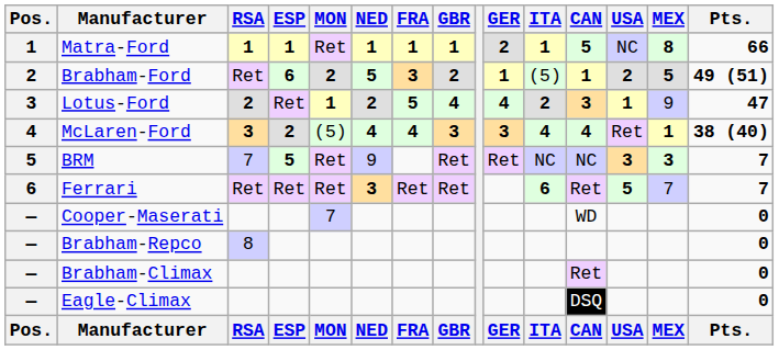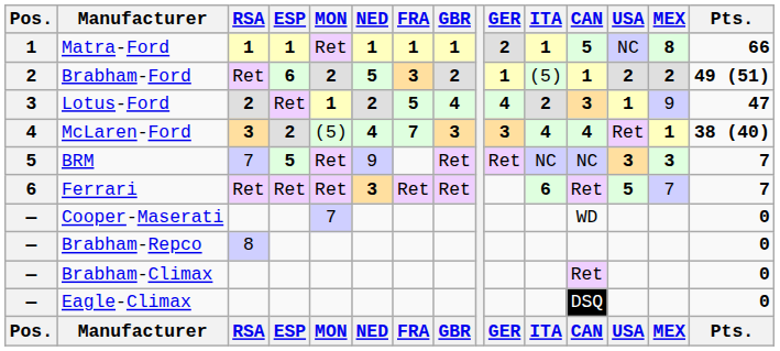Brabham-Ford | MEX: 5 -> 2
McLaren-Ford | FRA: 4 -> 7
